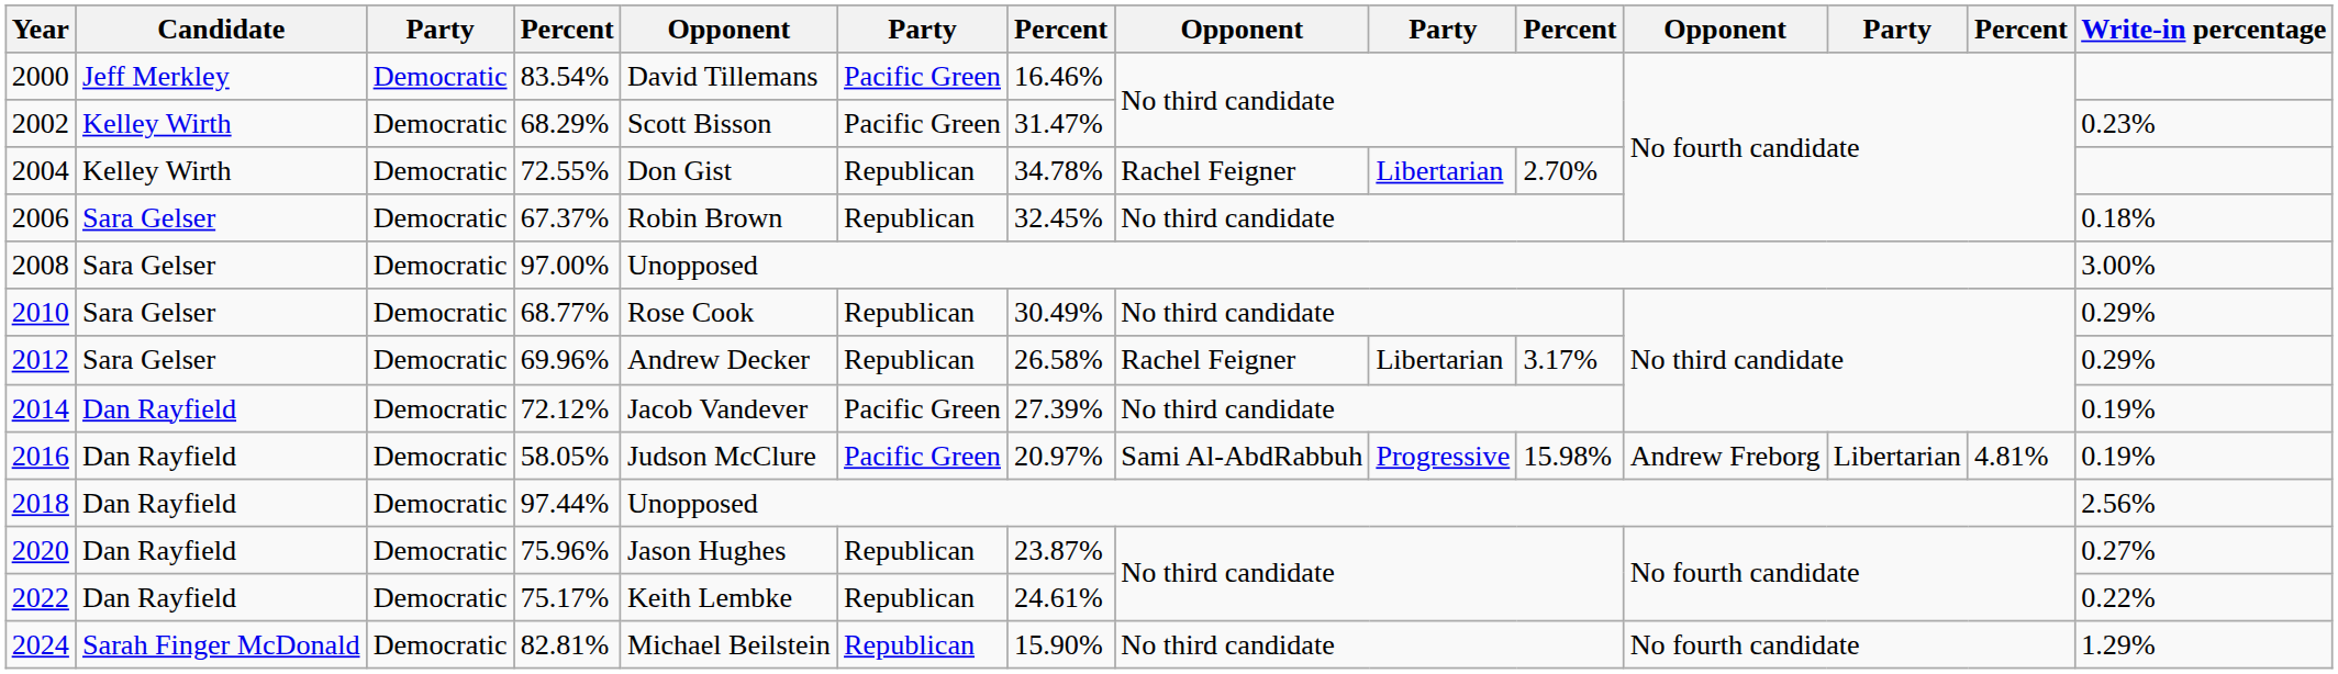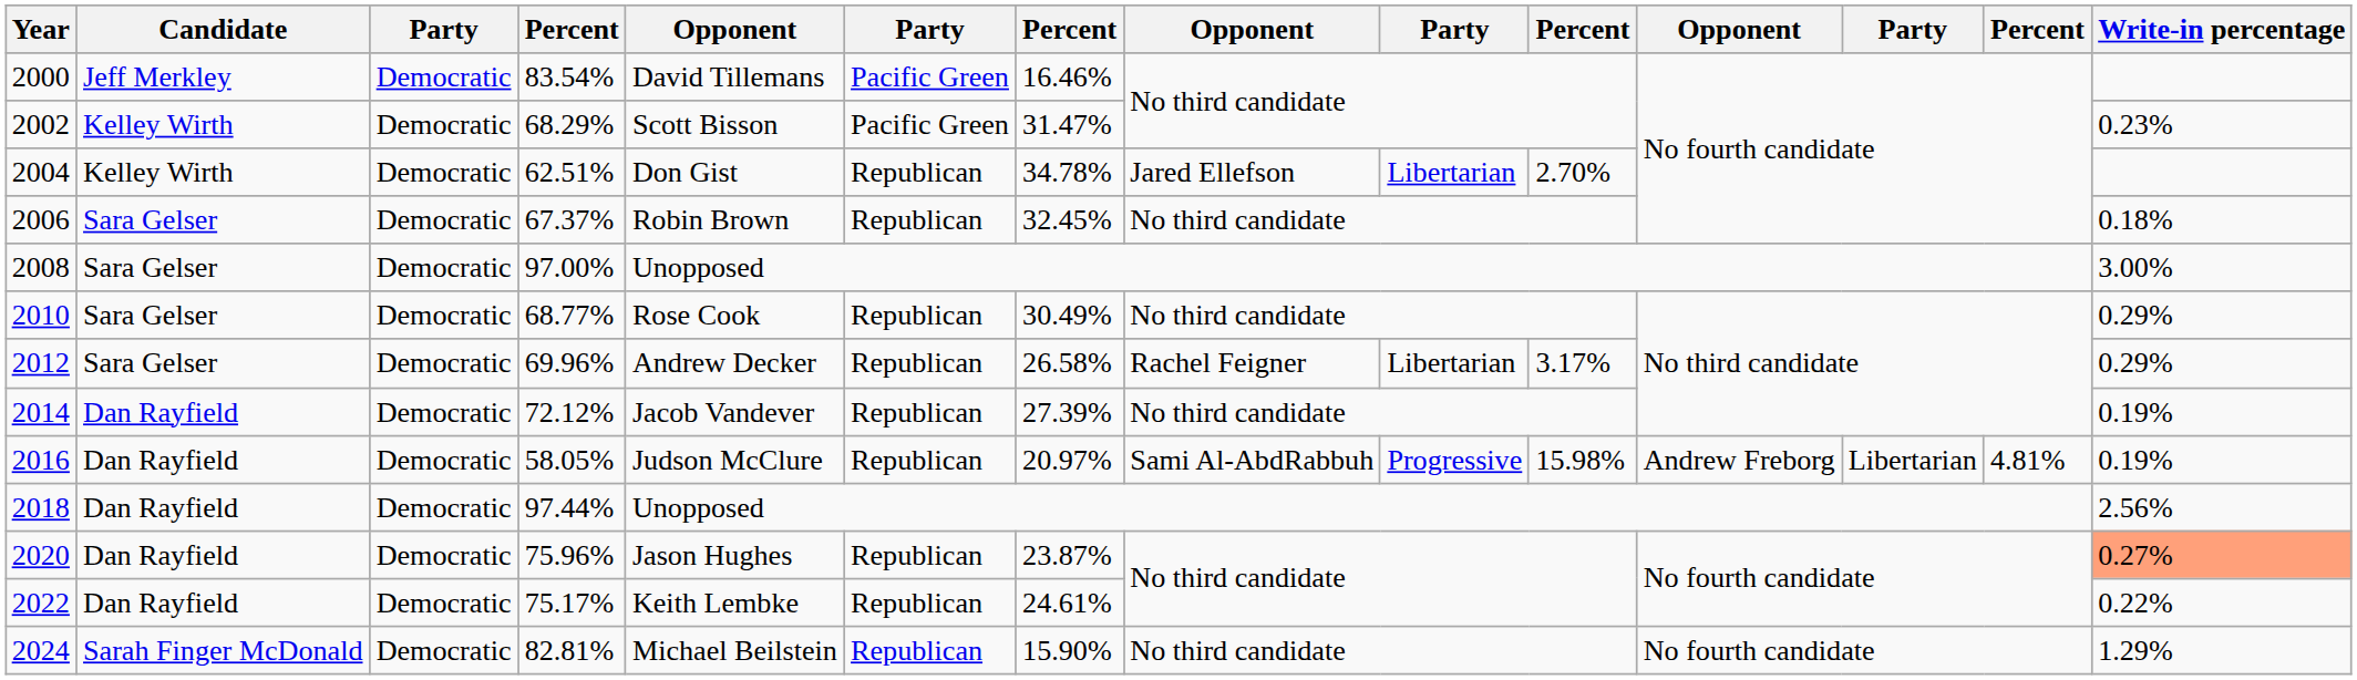2004 | column 4: 72.55% -> 62.51%
2004 | column 8: Rachel Feigner -> Jared Ellefson
2014 | column 6: Pacific Green -> Republican
2016 | column 6: Pacific Green -> Republican
2020 | Write-in percentage: no background -> lightsalmon background
